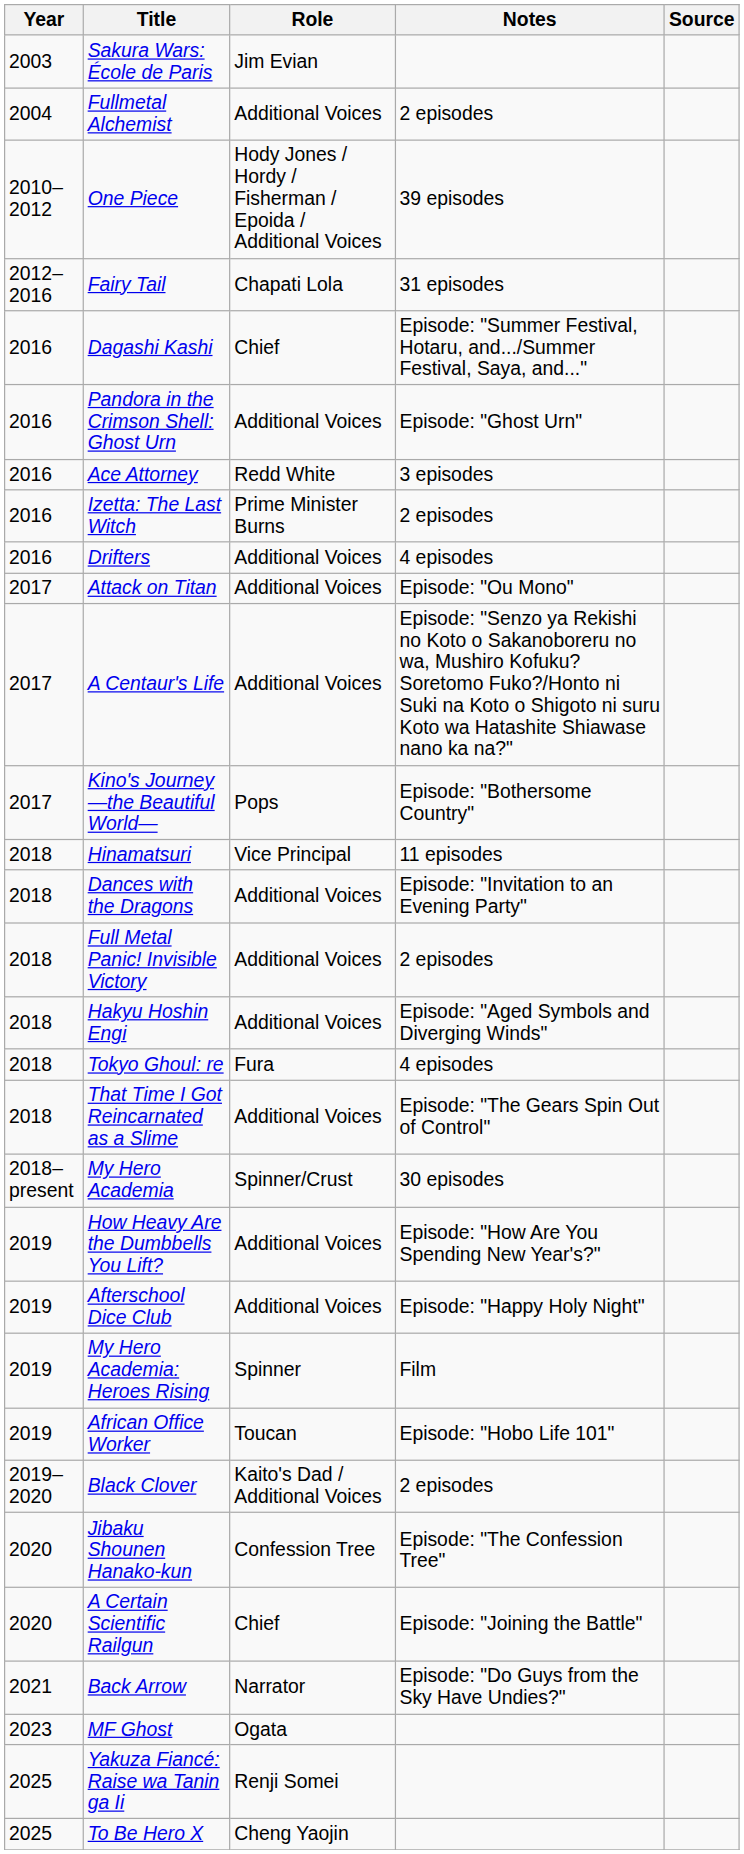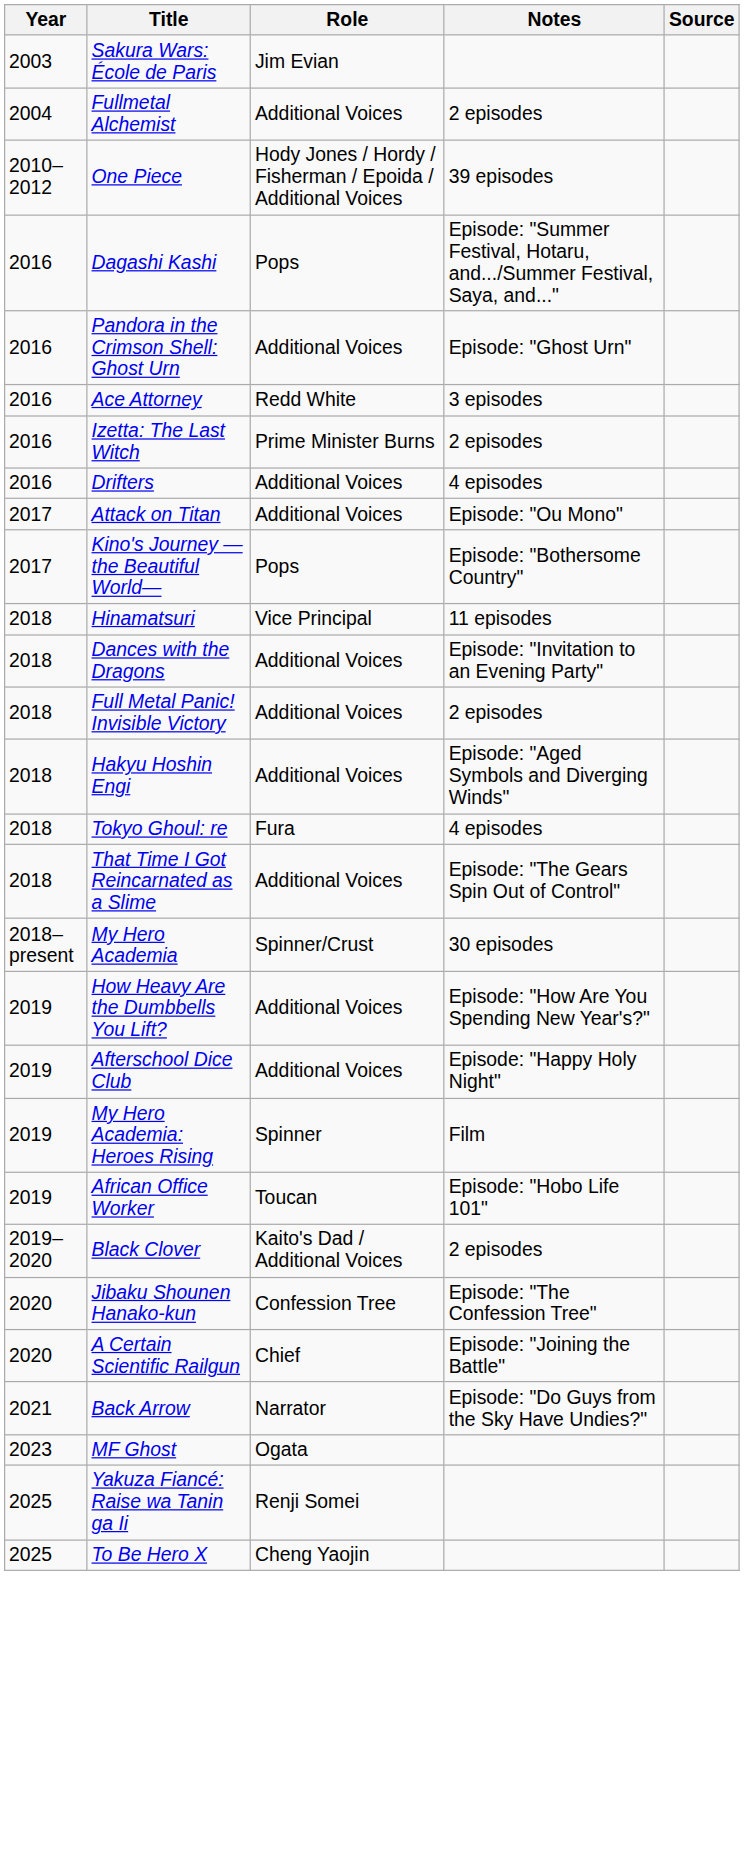- row: 2012–2016 | Fairy Tail | Chapati Lola | 31 episodes
Dagashi Kashi | Role: Chief -> Pops
- row: 2017 | A Centaur's Life | Additional Voices | Episode: "Senzo ya Rekishi no Koto o Sakanoboreru no wa, Mushiro Kofuku? Soretomo Fuko?/Honto ni Suki na Koto o Shigoto ni suru Koto wa Hatashite Shiawase nano ka na?"
